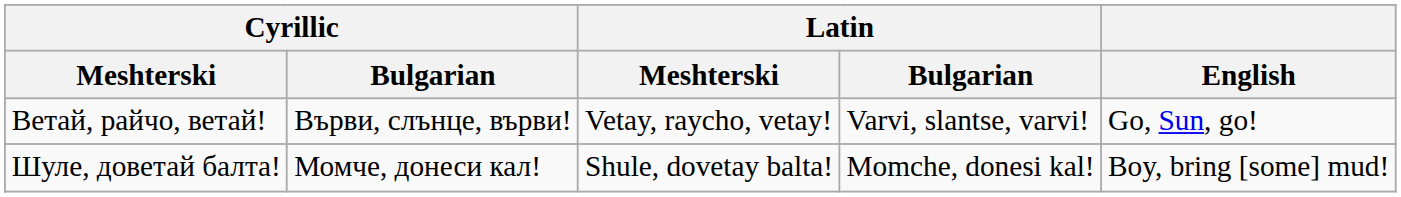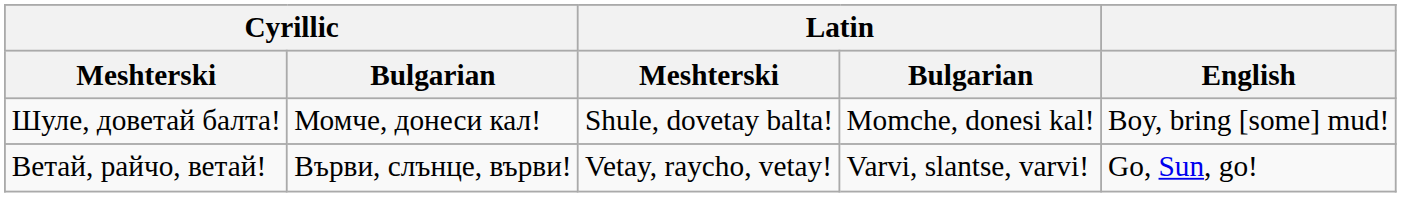rows swapped: Ветай, райчо, ветай! <-> Шуле, доветай балта!
